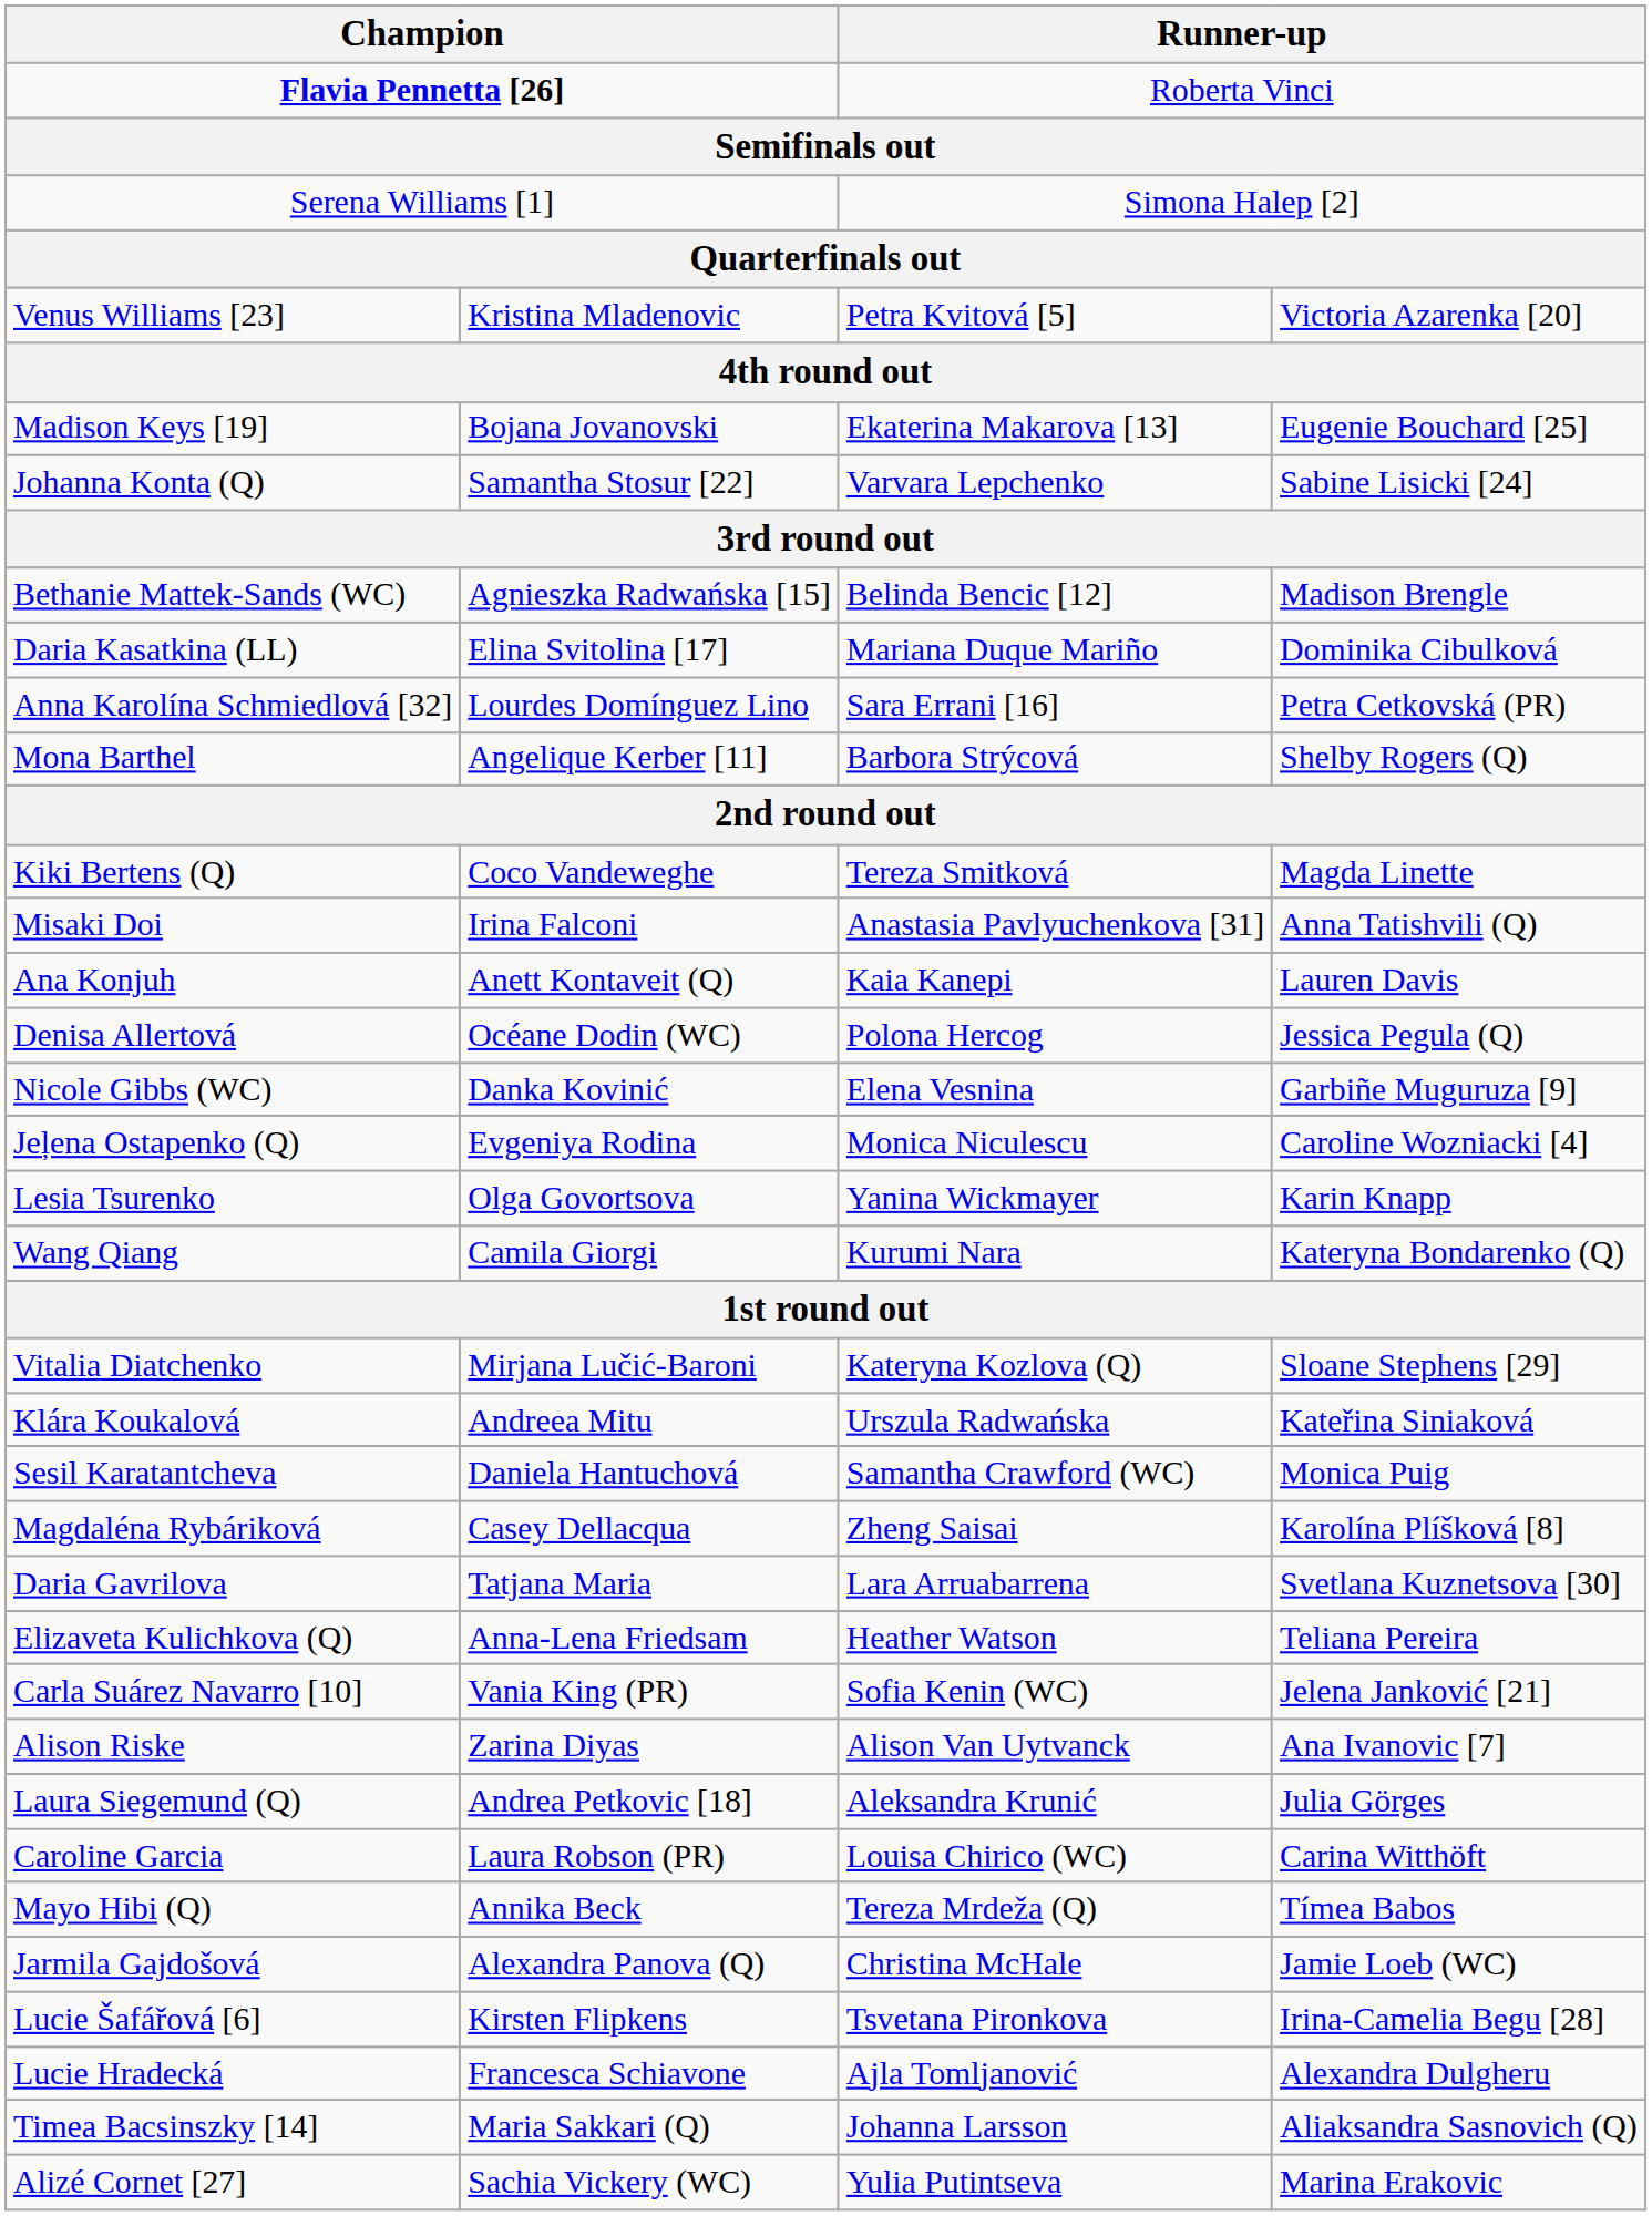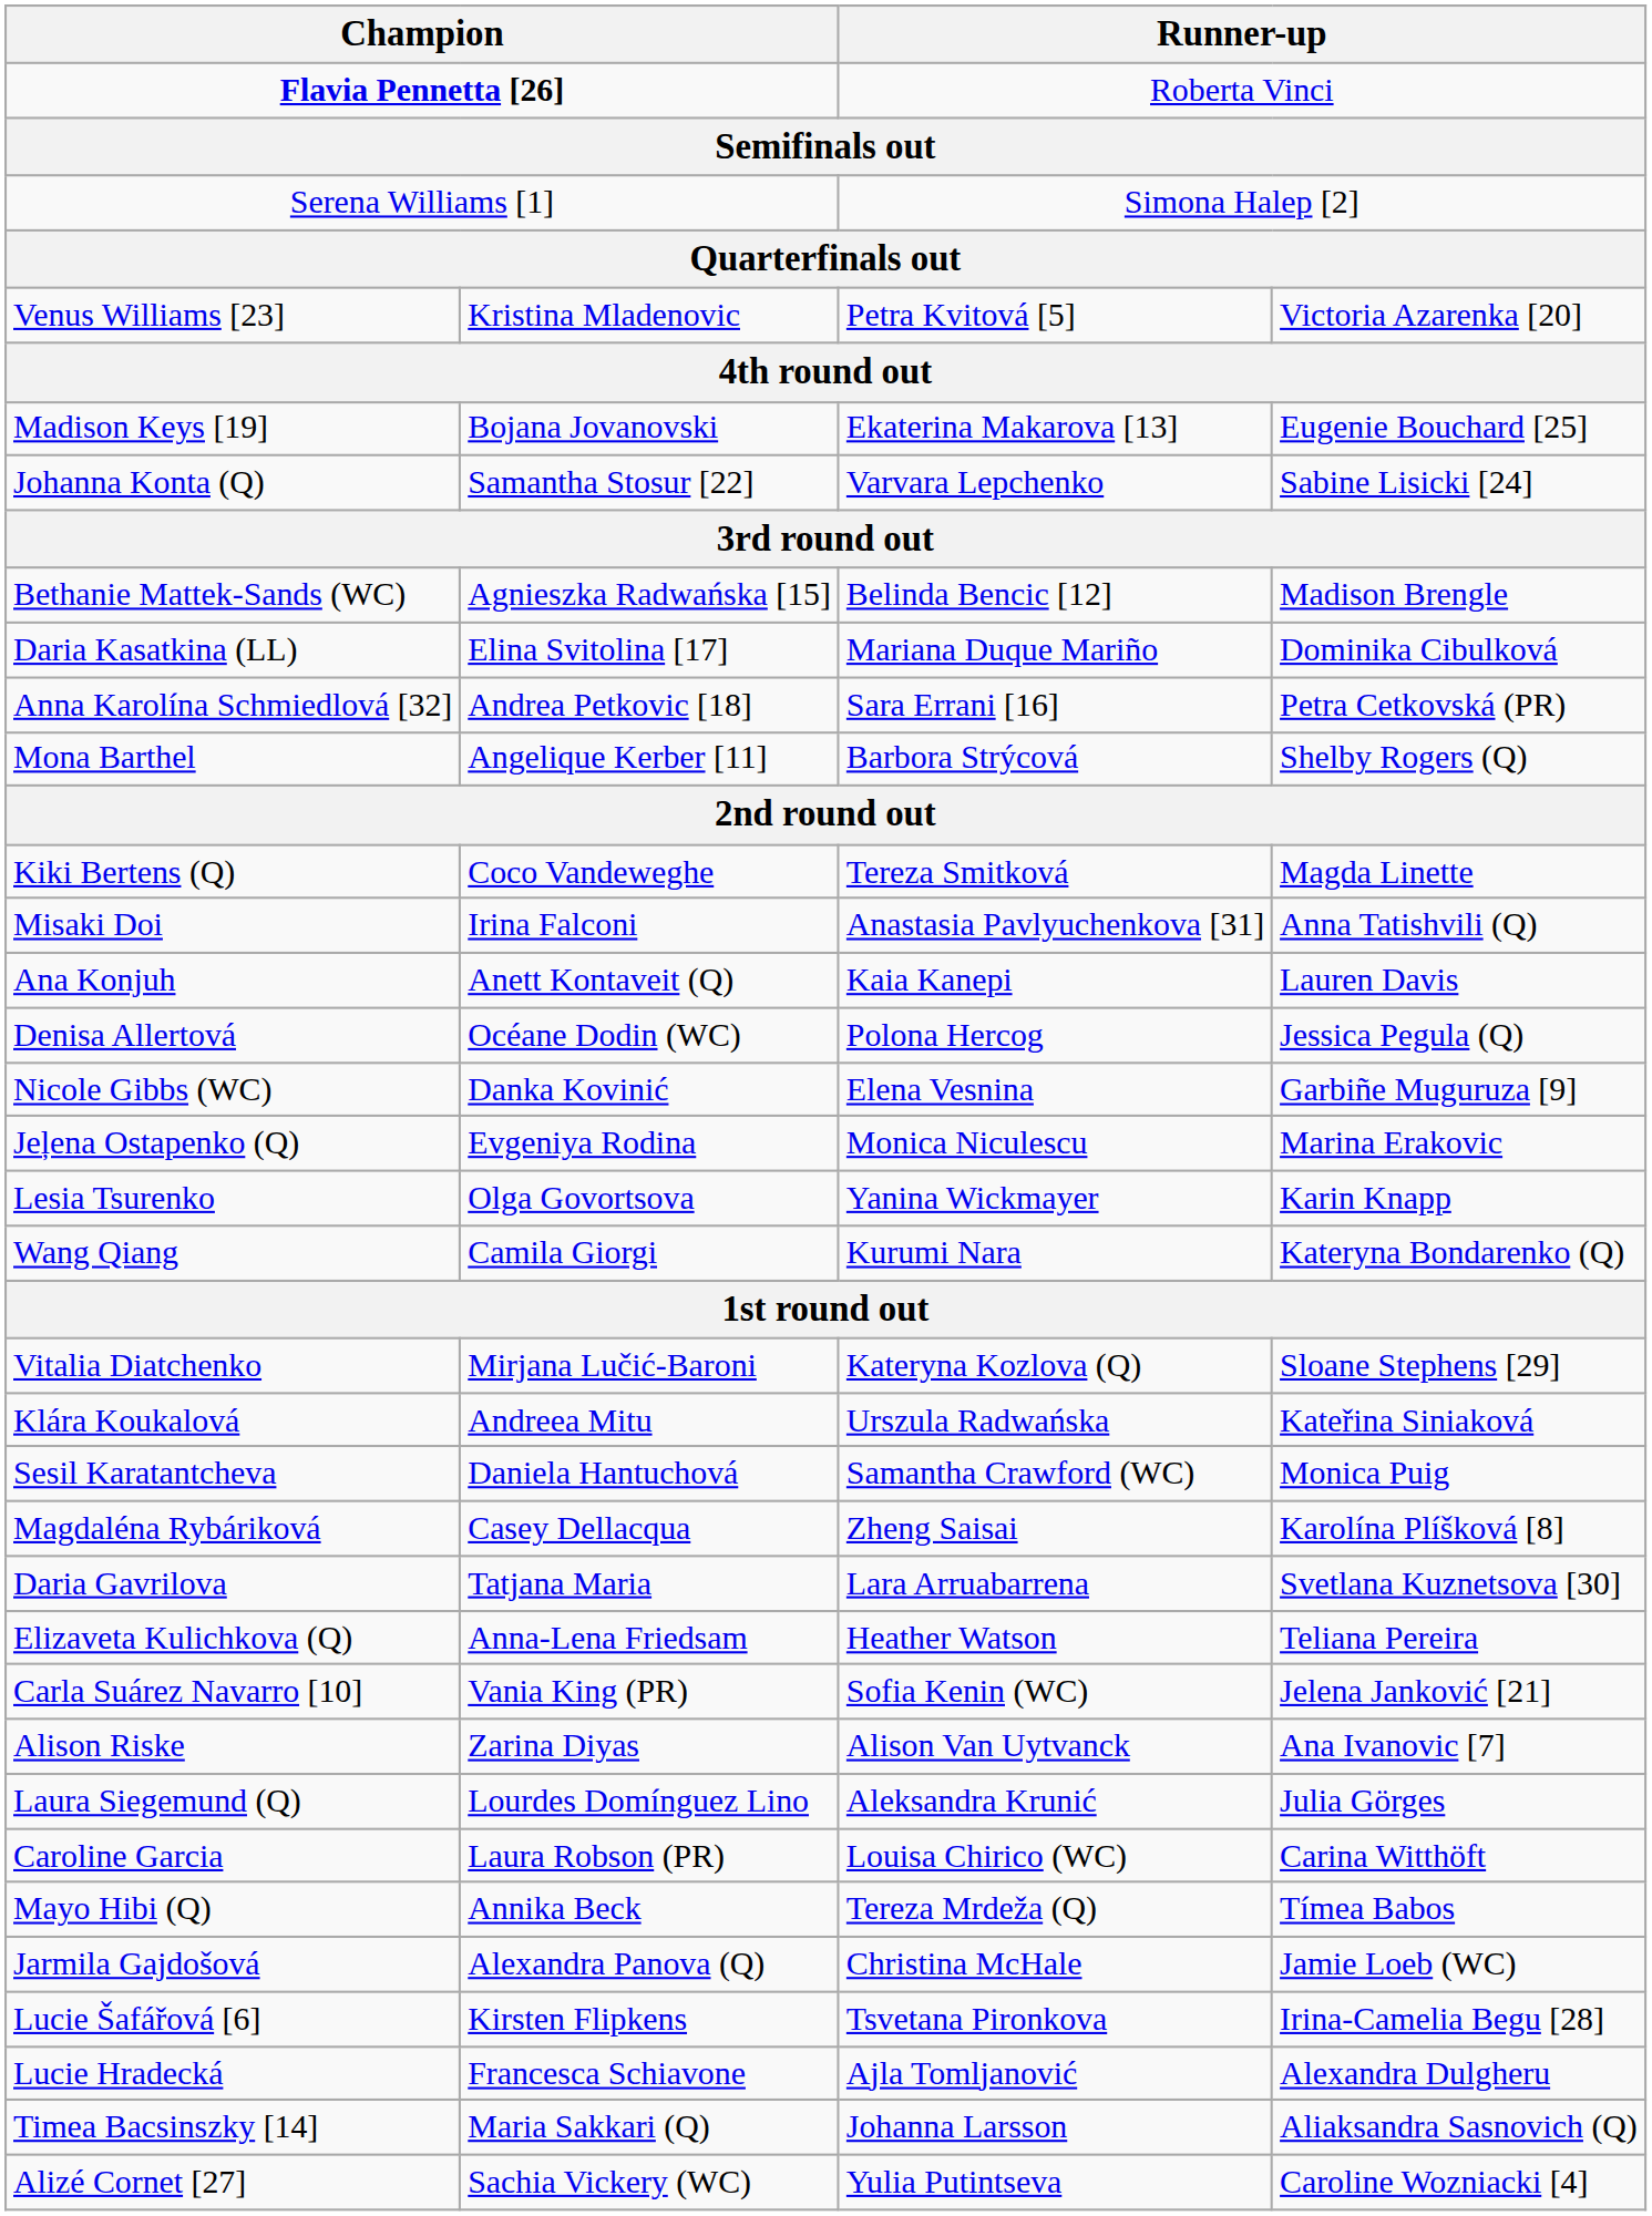Anna Karolína Schmiedlová [32] | column 2: Lourdes Domínguez Lino -> Andrea Petkovic [18]
Jeļena Ostapenko (Q) | column 4: Caroline Wozniacki [4] -> Marina Erakovic
Laura Siegemund (Q) | column 2: Andrea Petkovic [18] -> Lourdes Domínguez Lino
Alizé Cornet [27] | column 4: Marina Erakovic -> Caroline Wozniacki [4]
